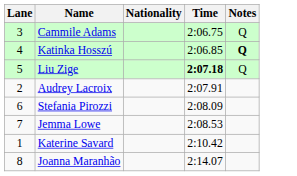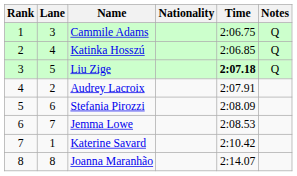+ column: Rank | 1 | 2 | 3 | 4 | 5 | 6 | 7 | 8
Katinka Hosszú | Notes: bold -> normal
